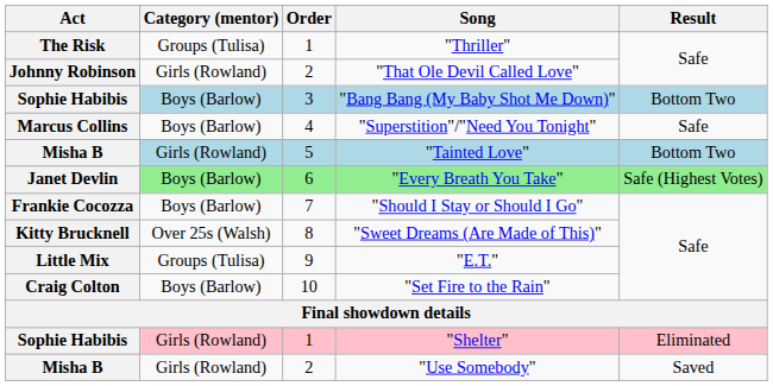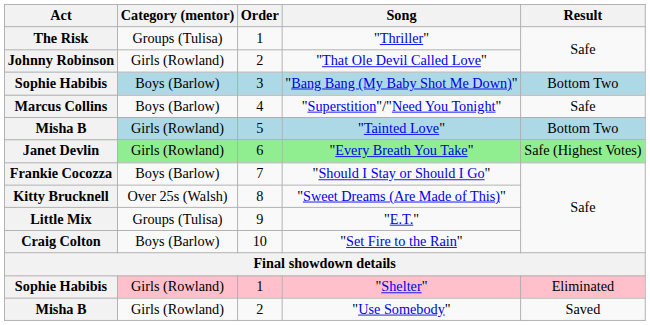"Every Breath You Take" | Category (mentor): Boys (Barlow) -> Girls (Rowland)
